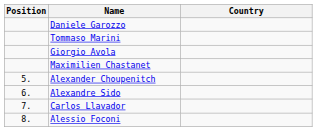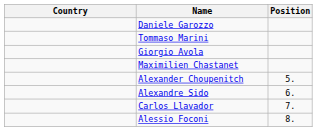columns swapped: Position <-> Country
